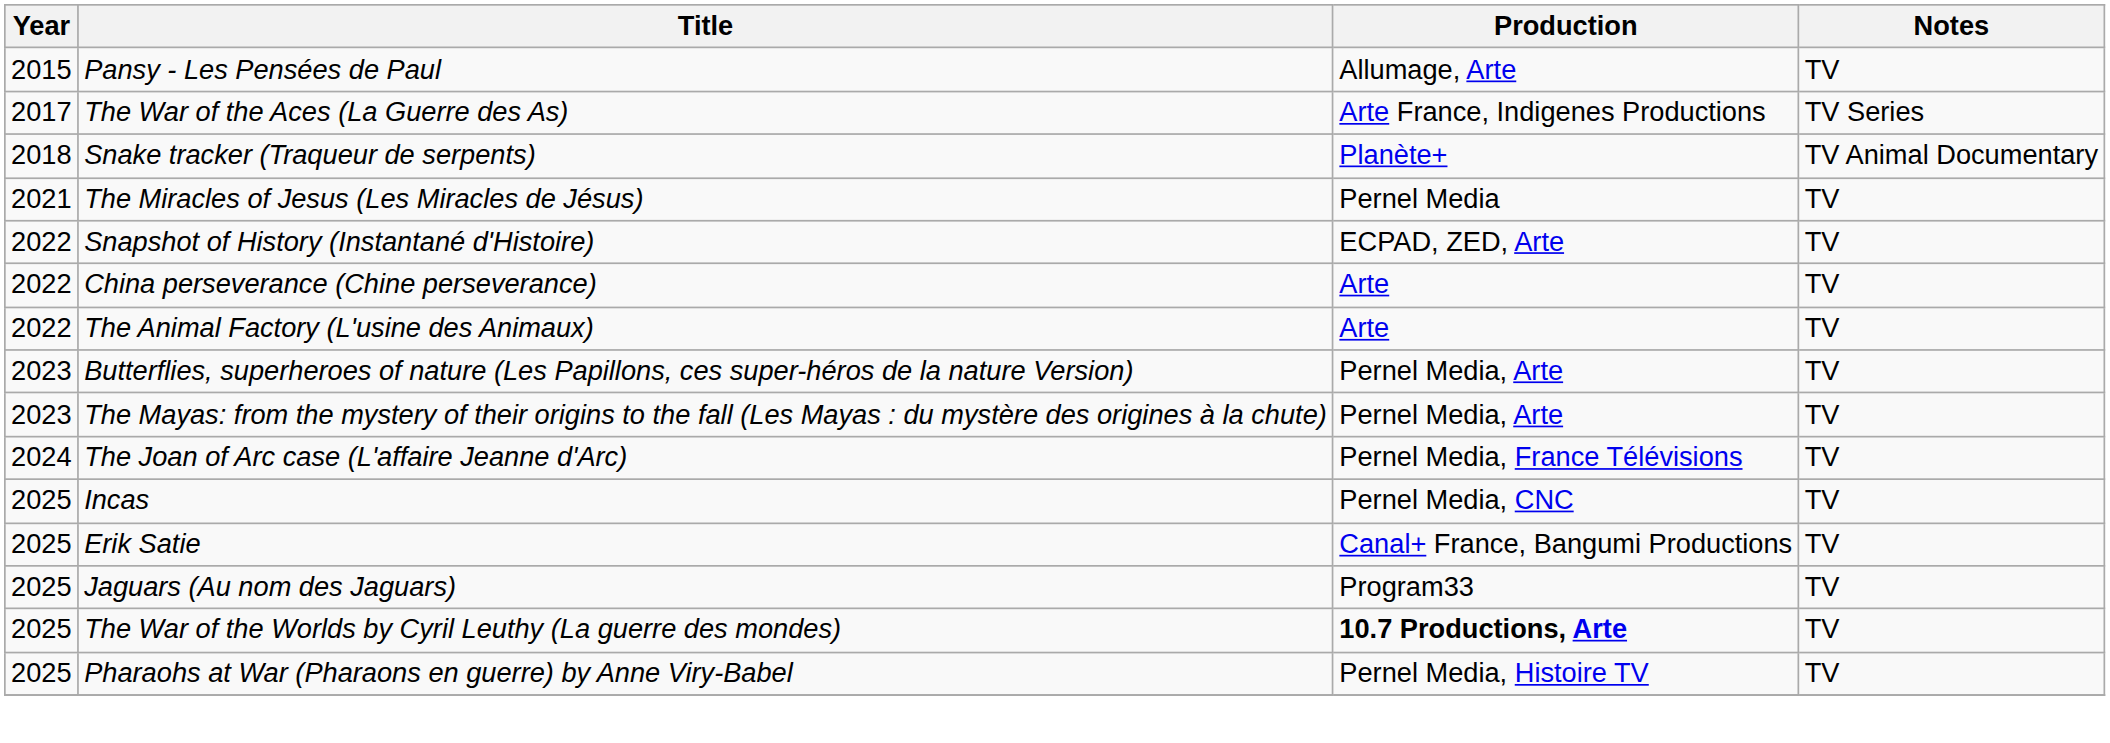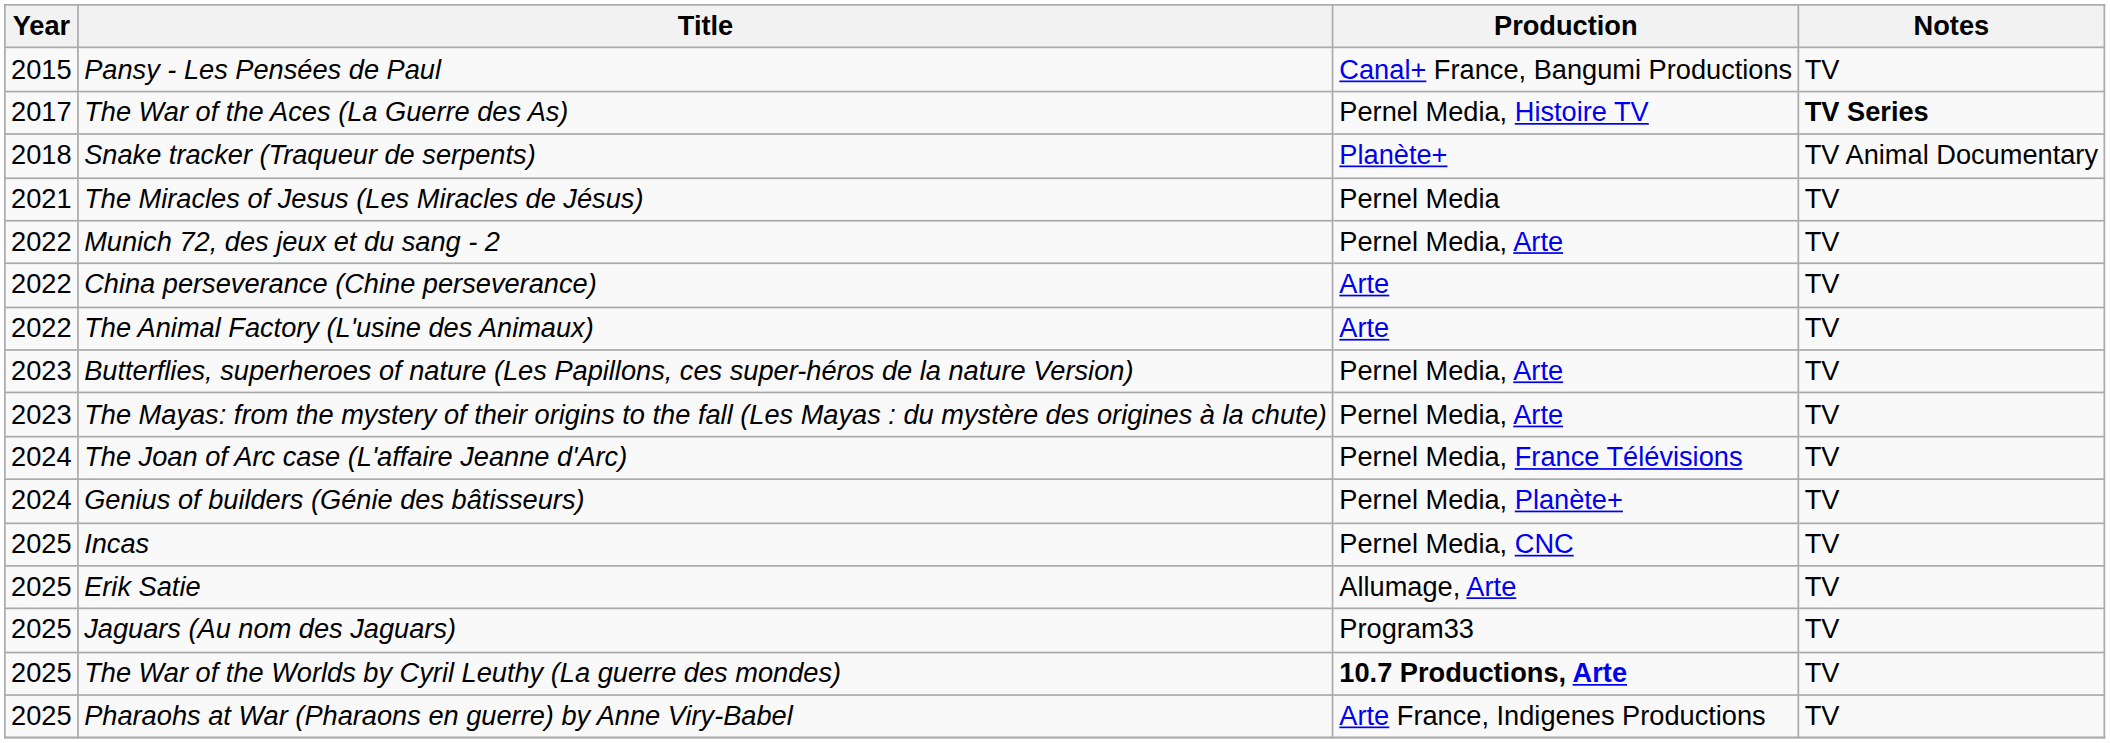Pansy - Les Pensées de Paul | Production: Allumage, Arte -> Canal+ France, Bangumi Productions
The War of the Aces (La Guerre des As) | Production: Arte France, Indigenes Productions -> Pernel Media, Histoire TV
The War of the Aces (La Guerre des As) | Notes: normal -> bold
+ row: 2022 | Munich 72, des jeux et du sang - 2 | Pernel Media, Arte | TV
- row: 2022 | Snapshot of History (Instantané d'Histoire) | ECPAD, ZED, Arte | TV
+ row: 2024 | Genius of builders (Génie des bâtisseurs) | Pernel Media, Planète+ | TV
Erik Satie | Production: Canal+ France, Bangumi Productions -> Allumage, Arte
Pharaohs at War (Pharaons en guerre) by Anne Viry-Babel | Production: Pernel Media, Histoire TV -> Arte France, Indigenes Productions
